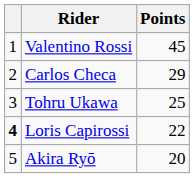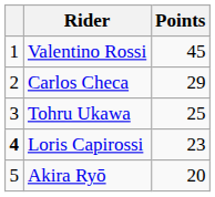Loris Capirossi | Points: 22 -> 23
